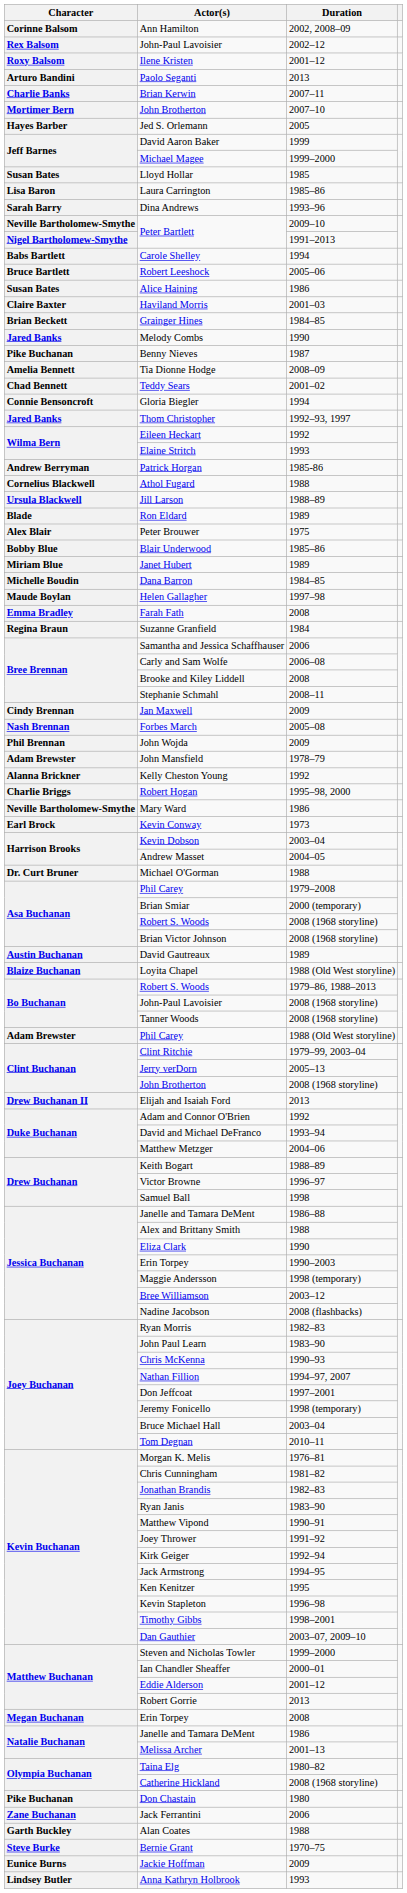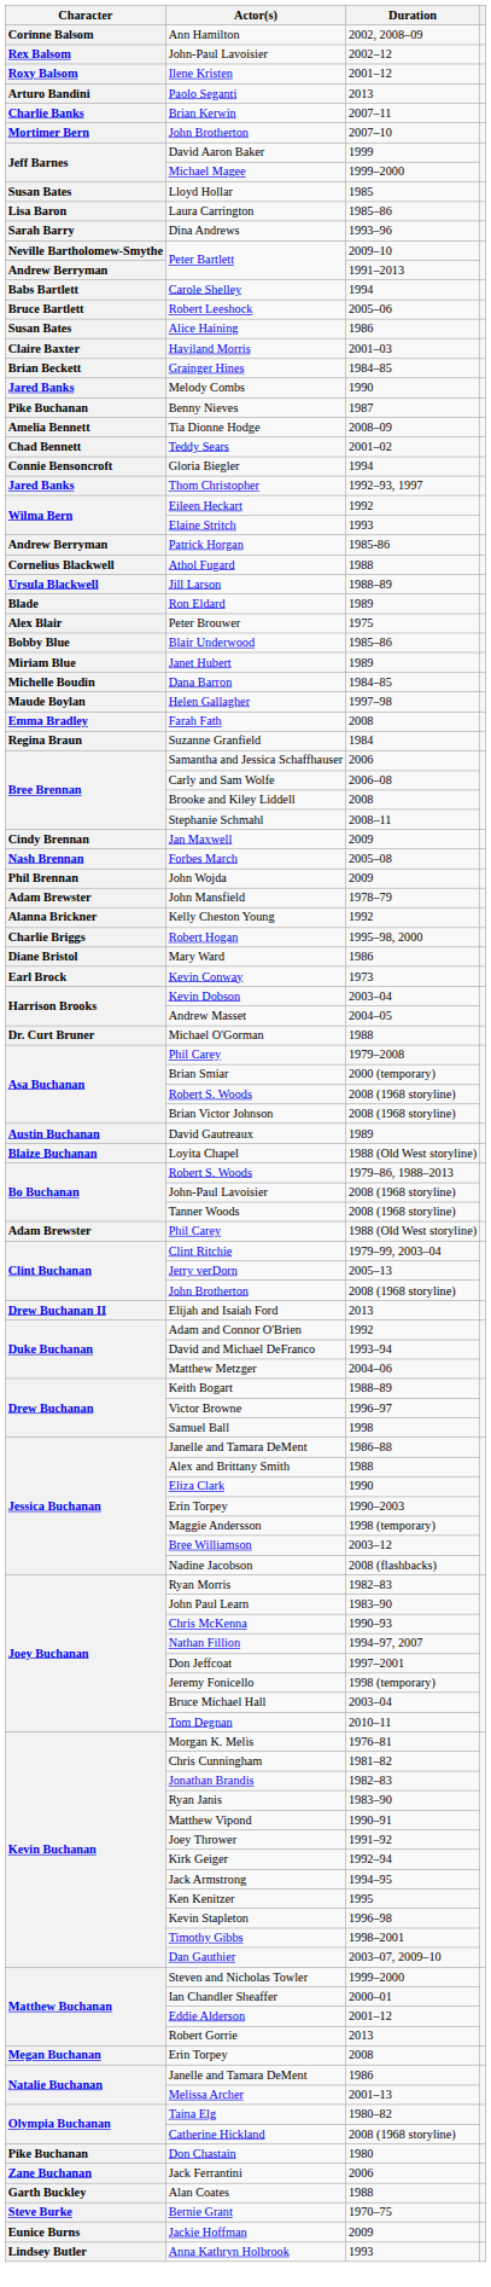- row: Hayes Barber | Jed S. Orlemann | 2005
Peter Bartlett / 1991–2013 | Character: Nigel Bartholomew-Smythe -> Andrew Berryman
Mary Ward | Character: Neville Bartholomew-Smythe -> Diane Bristol
